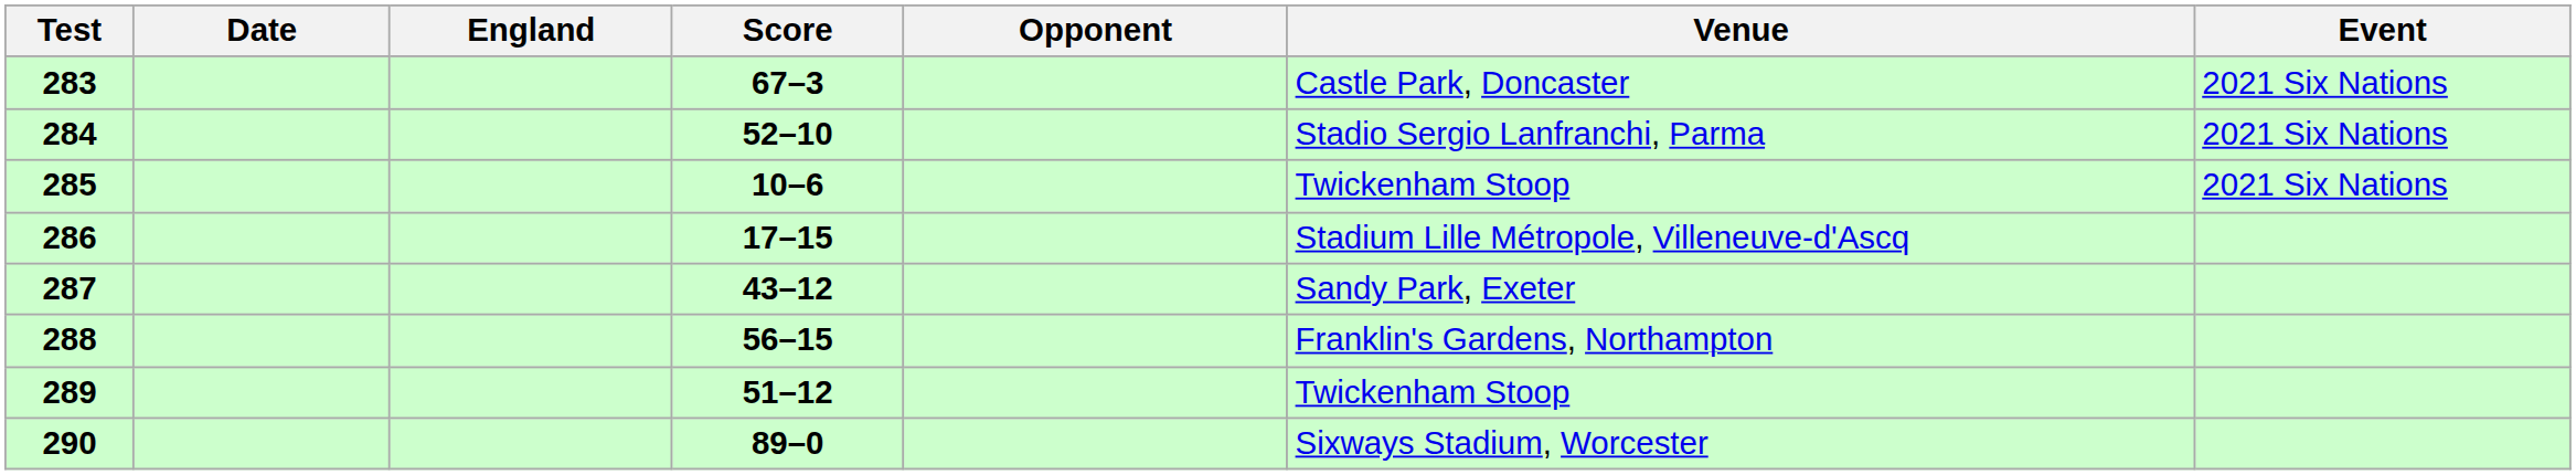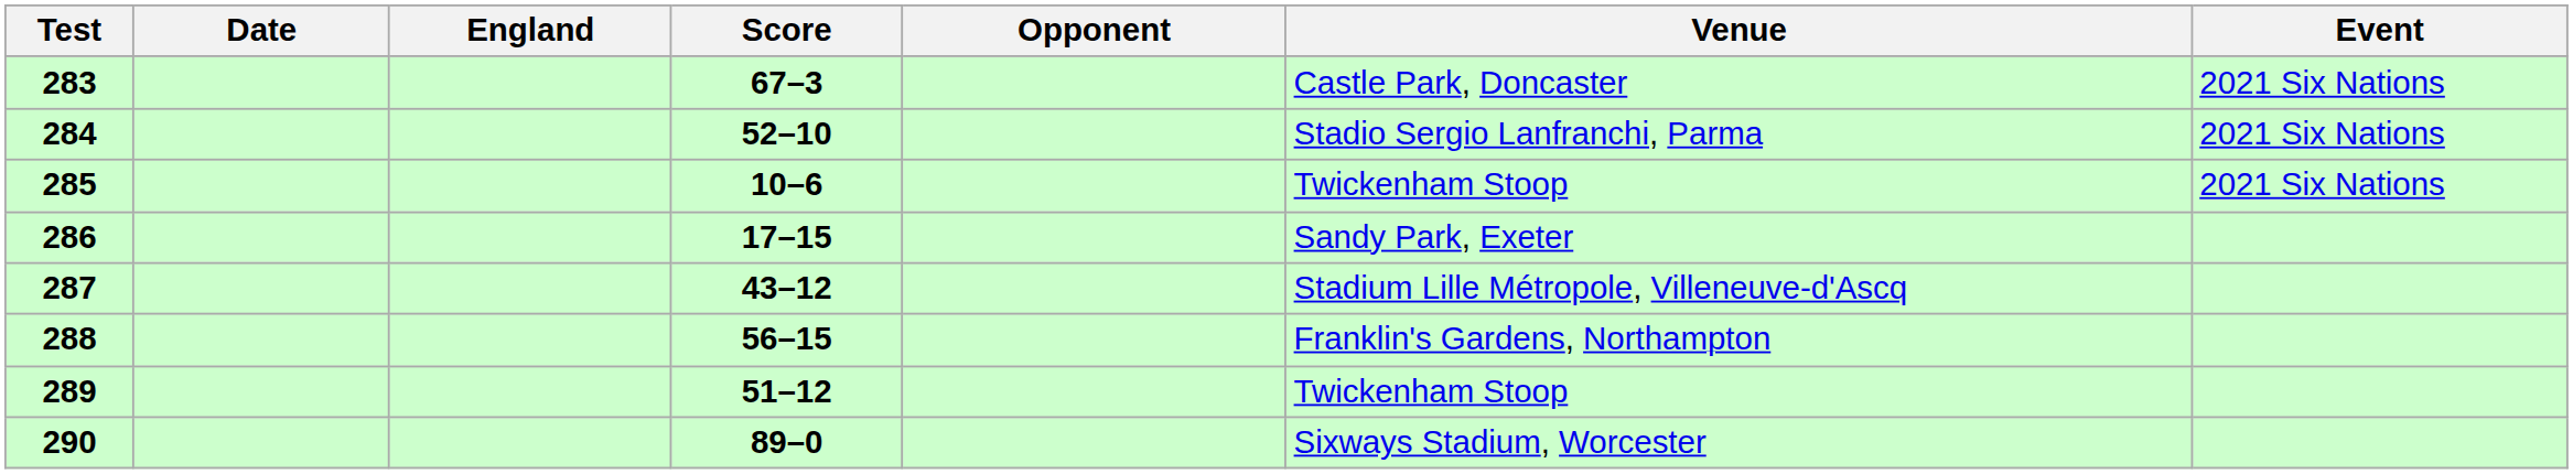286 | Venue: Stadium Lille Métropole, Villeneuve-d'Ascq -> Sandy Park, Exeter
287 | Venue: Sandy Park, Exeter -> Stadium Lille Métropole, Villeneuve-d'Ascq
